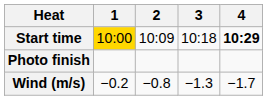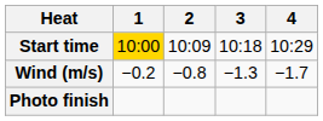Start time | 4: bold -> normal
rows swapped: Wind (m/s) <-> Photo finish
